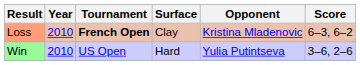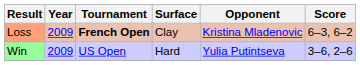Loss | Year: 2010 -> 2009
Win | Year: 2010 -> 2009
